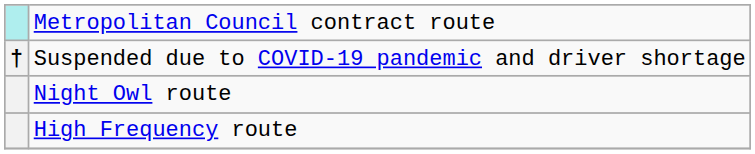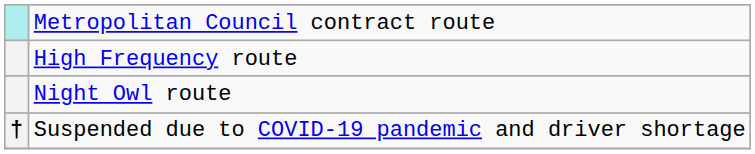rows swapped: High Frequency route <-> Suspended due to COVID-19 pandemic and driver shortage
